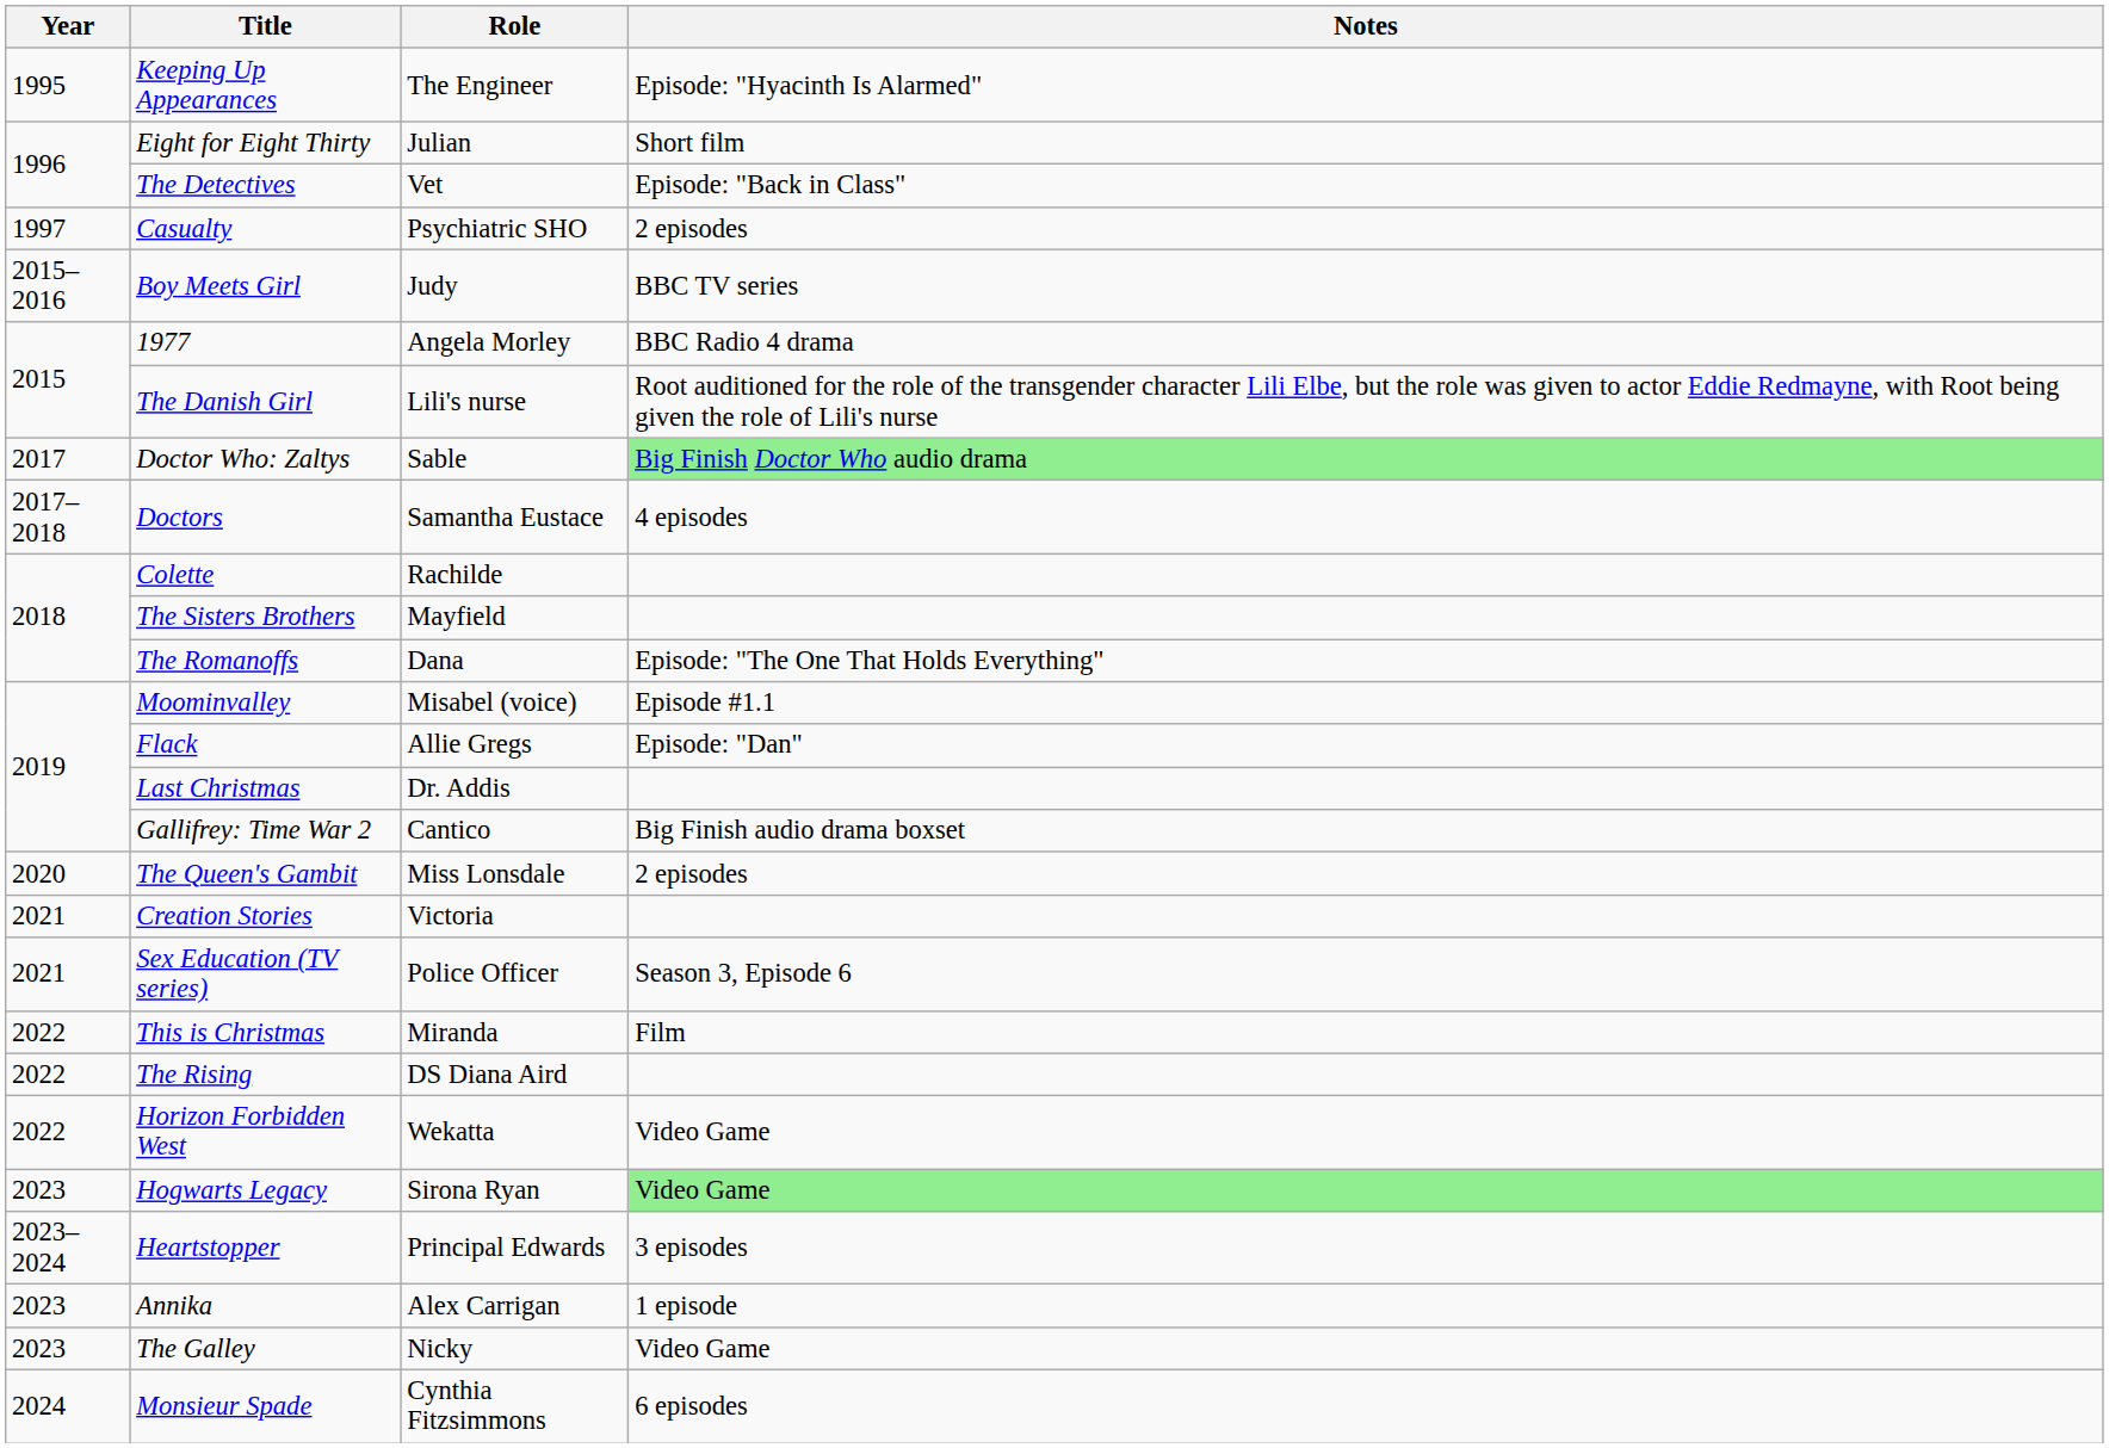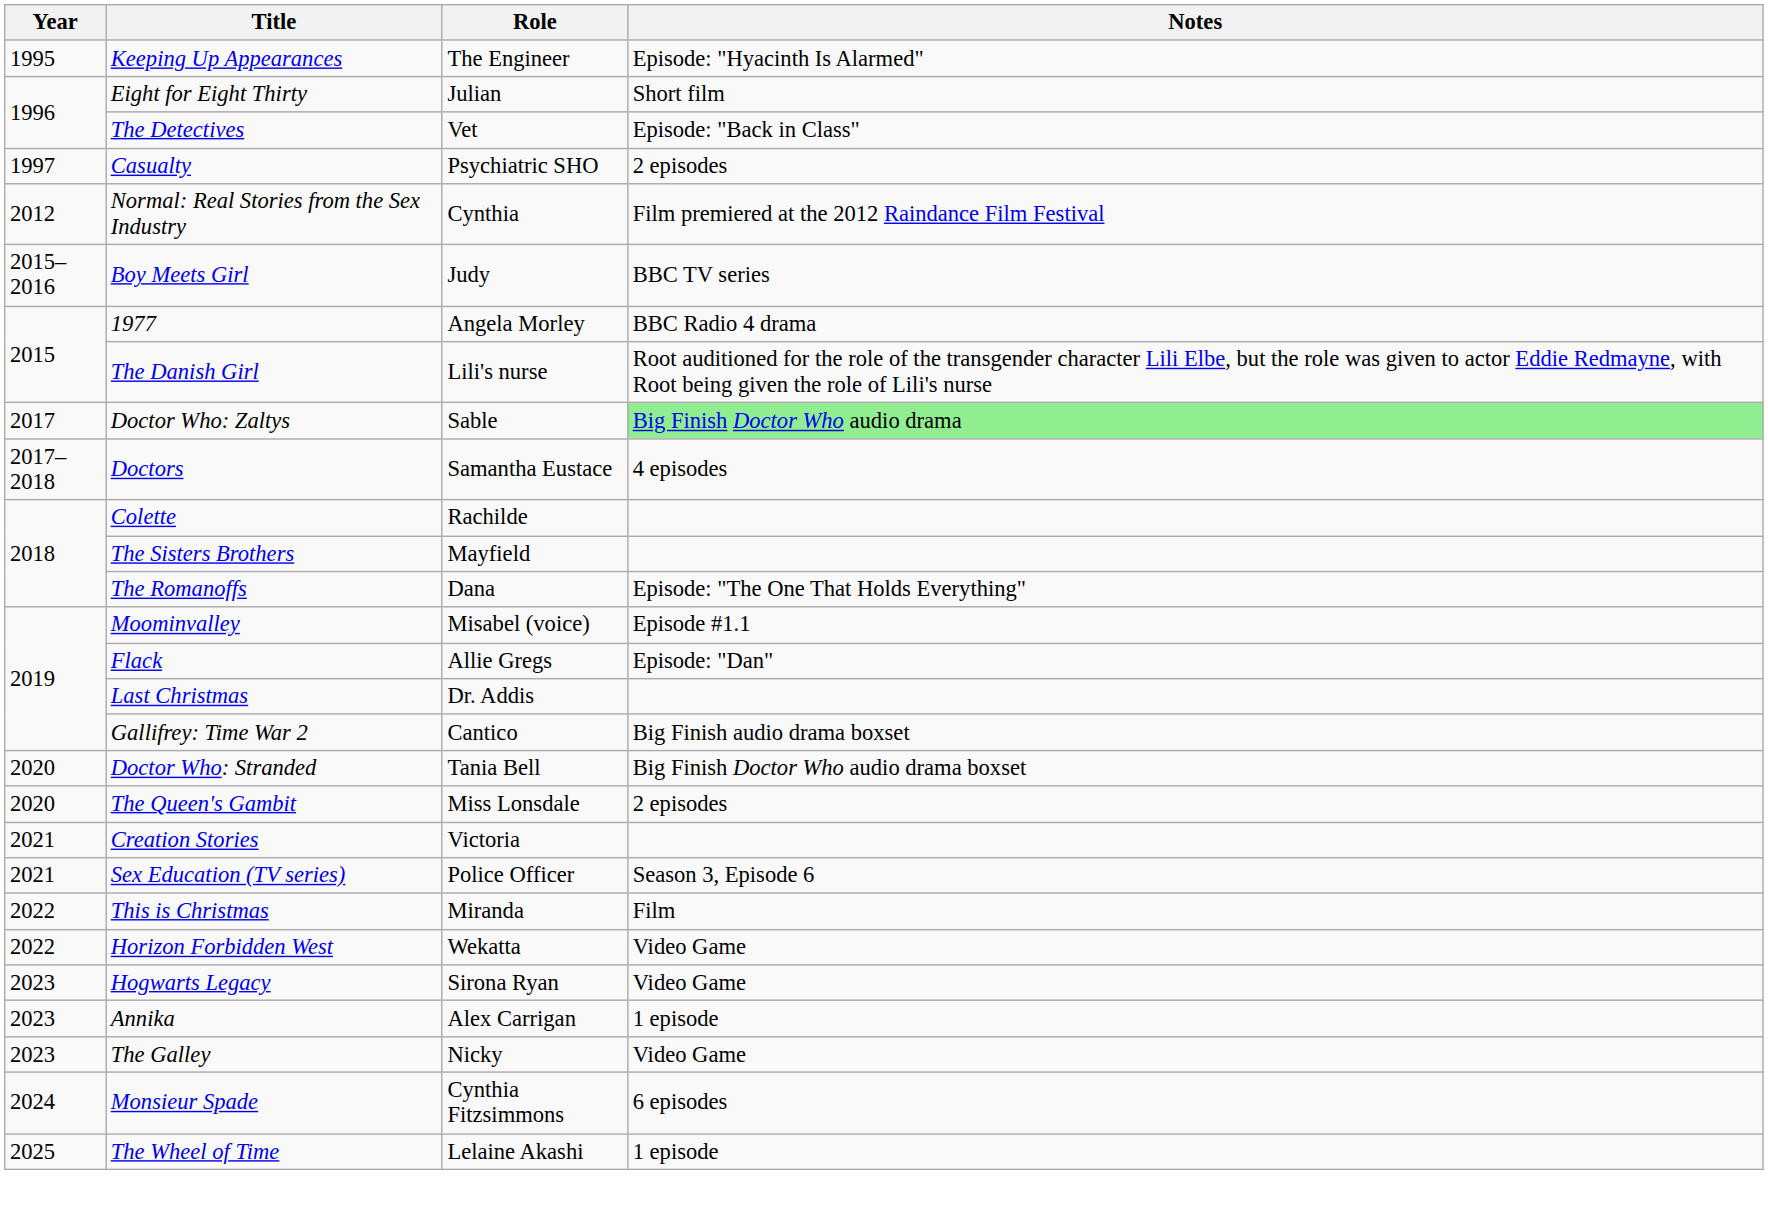+ row: 2012 | Normal: Real Stories from the Sex Industry | Cynthia | Film premiered at the 2012 Raindance Film Festival
+ row: 2020 | Doctor Who: Stranded | Tania Bell | Big Finish Doctor Who audio drama boxset
- row: 2022 | The Rising | DS Diana Aird
Hogwarts Legacy | Notes: lightgreen background -> no background
- row: 2023–2024 | Heartstopper | Principal Edwards | 3 episodes
+ row: 2025 | The Wheel of Time | Lelaine Akashi | 1 episode
